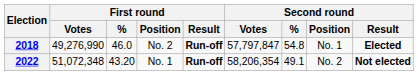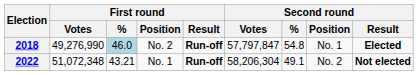2018 | First round / %: no background -> lightblue background
2022 | First round / %: 43.20 -> 43.21
2022 | Second round / Votes: 58,206,354 -> 58,206,304
